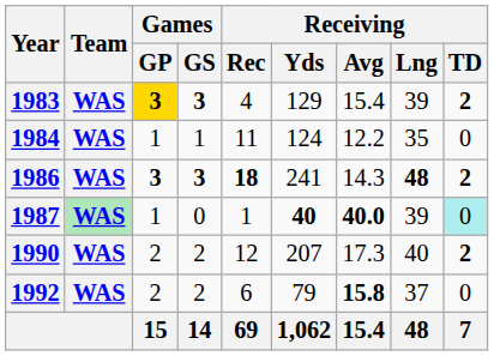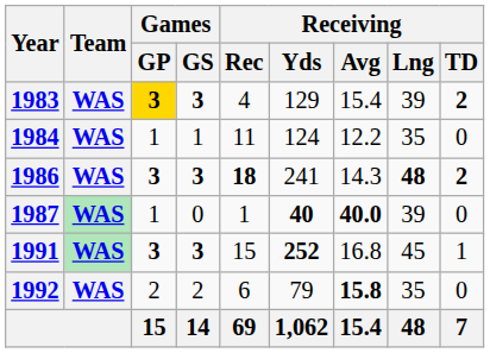1987 | Receiving / TD: paleturquoise background -> no background
- row: 1990 | WAS | 2 | 2 | 12 | 207 | 17.3 | 40 | 2
+ row: 1991 | WAS | 3 | 3 | 15 | 252 | 16.8 | 45 | 1
1992 | Receiving / Lng: 37 -> 35
